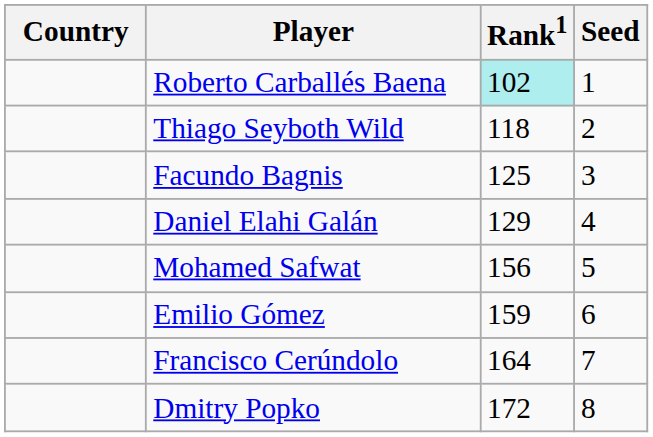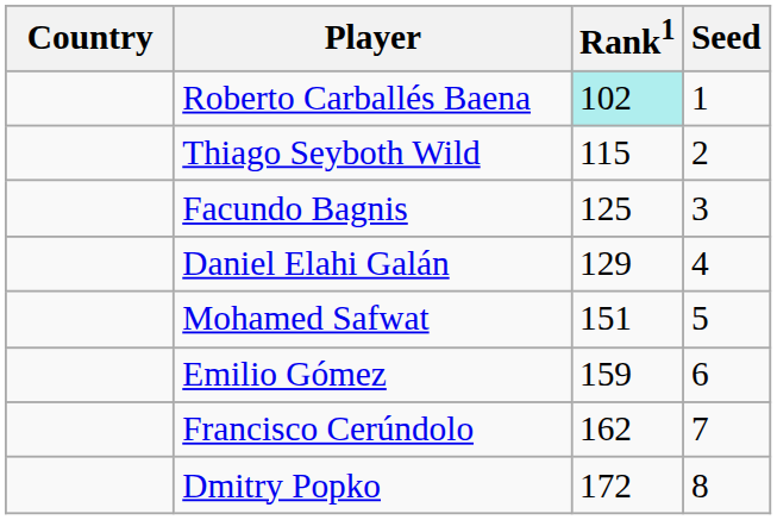Thiago Seyboth Wild | Rank1: 118 -> 115
Mohamed Safwat | Rank1: 156 -> 151
Francisco Cerúndolo | Rank1: 164 -> 162
